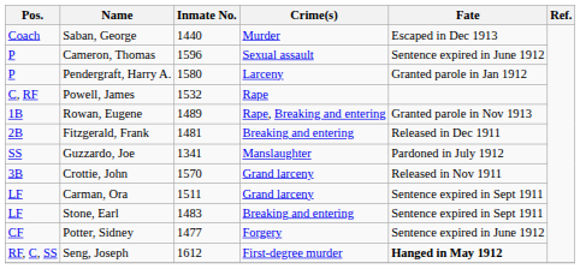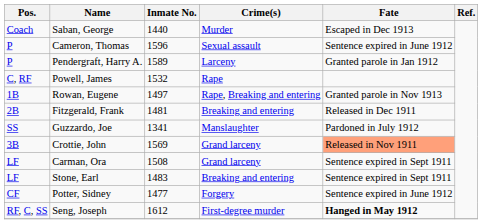Pendergraft, Harry A. | Inmate No.: 1580 -> 1589
Rowan, Eugene | Inmate No.: 1489 -> 1497
Crottie, John | Inmate No.: 1570 -> 1569
Crottie, John | Fate: no background -> lightsalmon background
Carman, Ora | Inmate No.: 1511 -> 1508
